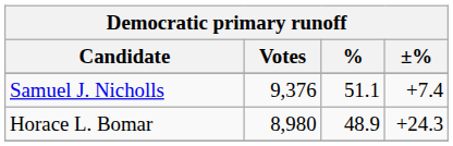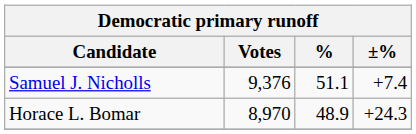Horace L. Bomar | Votes: 8,980 -> 8,970
